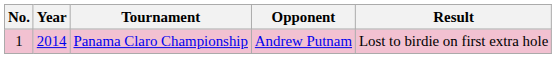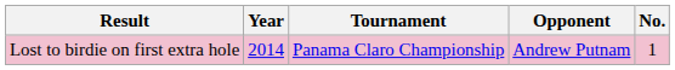columns swapped: No. <-> Result
